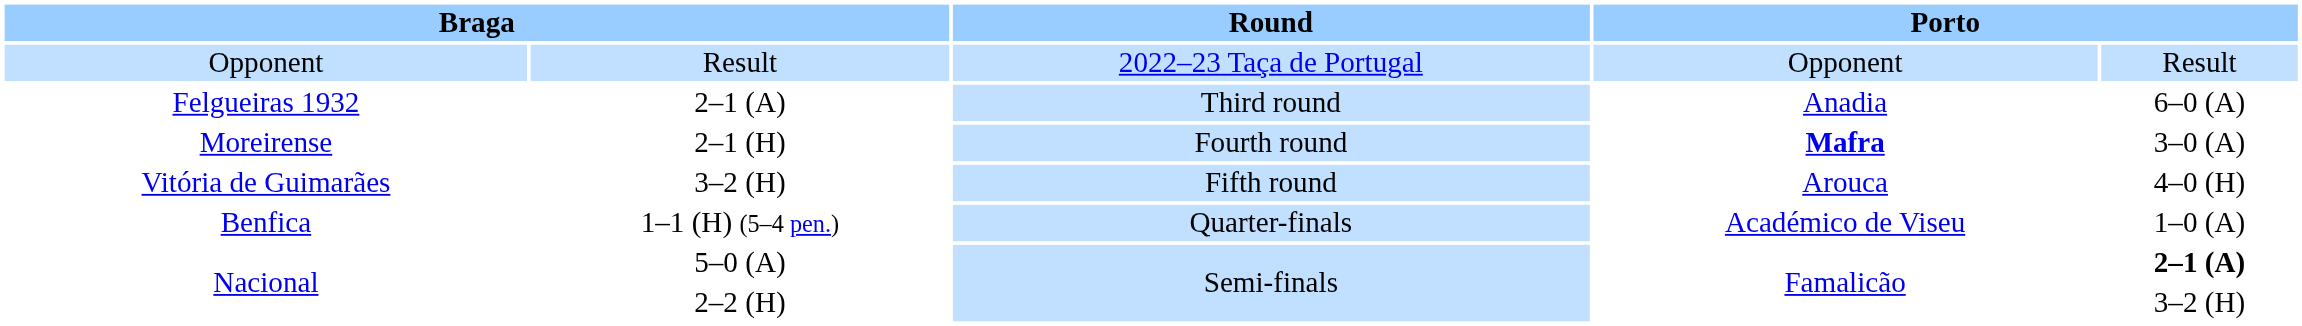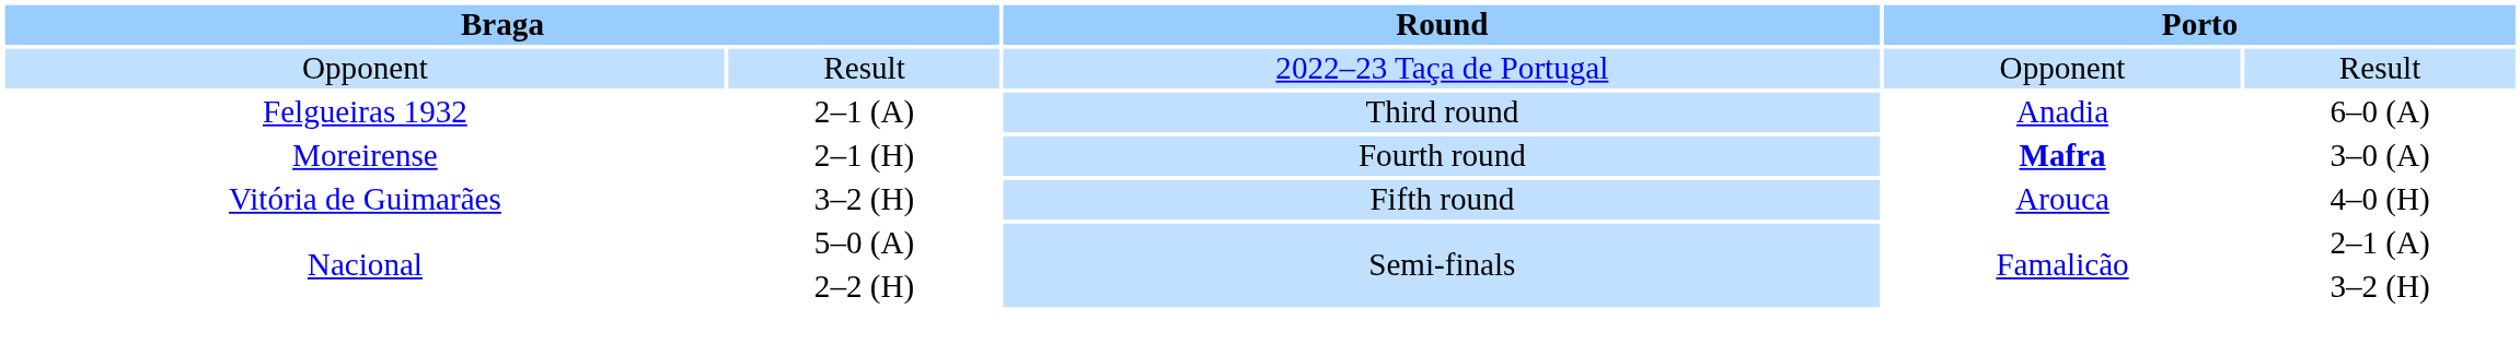- row: Benfica | 1–1 (H) (5–4 pen.) | Quarter-finals | Académico de Viseu | 1–0 (A)
5–0 (A) | column 5: bold -> normal
